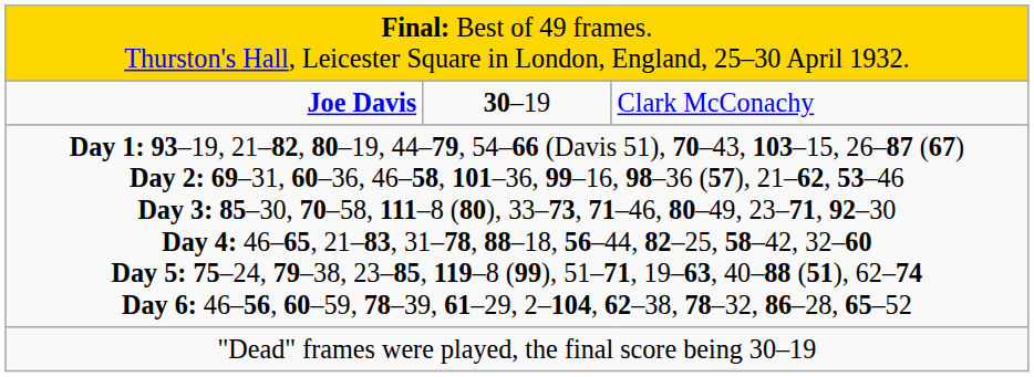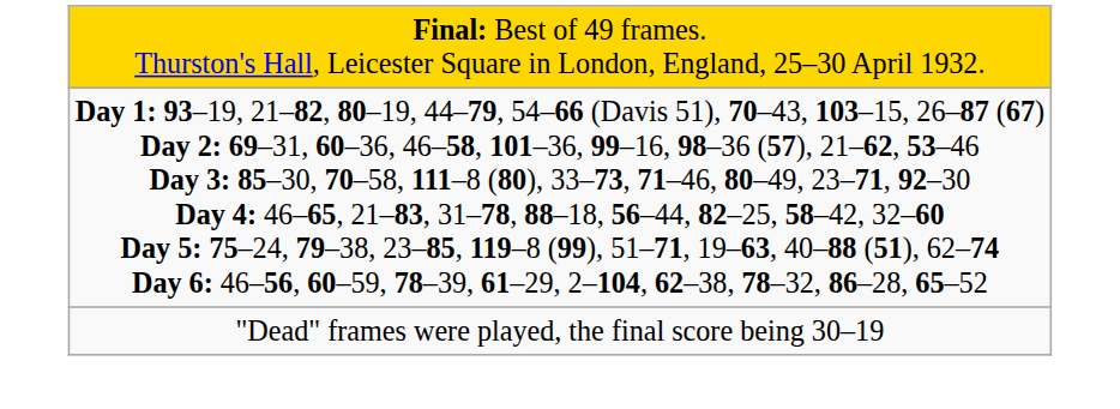- row: Joe Davis | 30–19 | Clark McConachy
